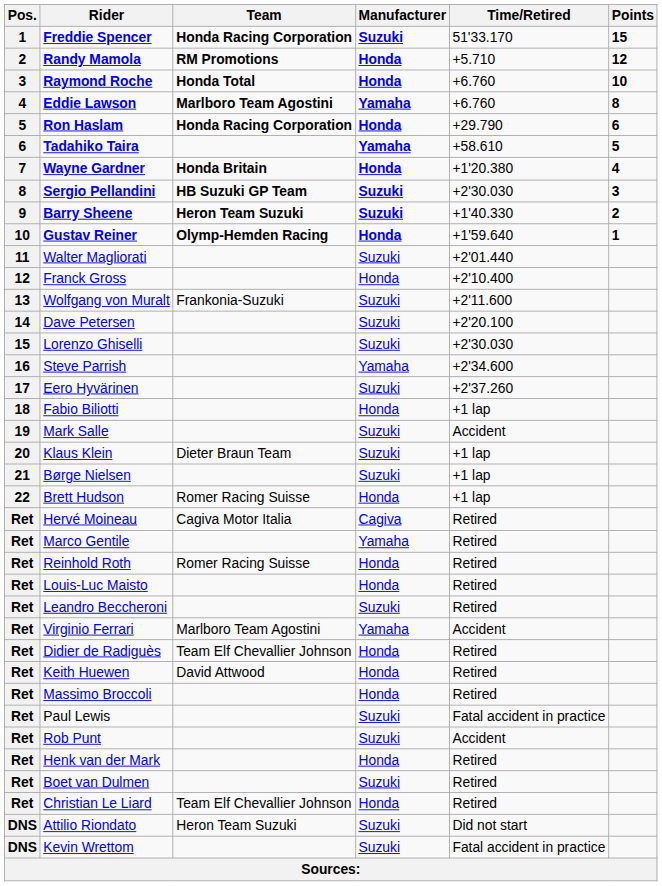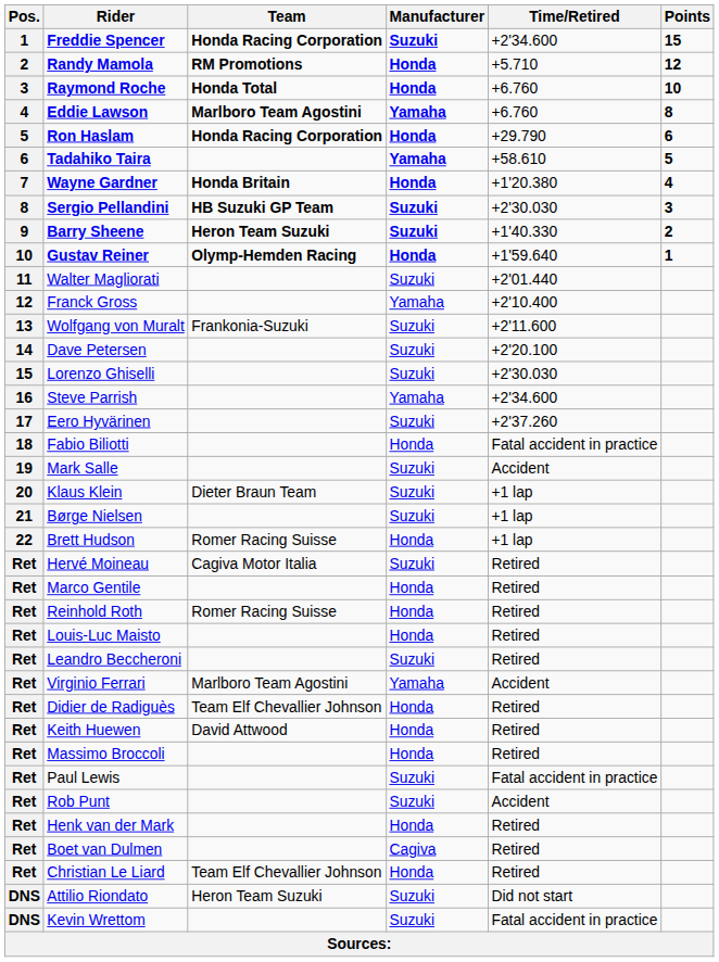Freddie Spencer | Time/Retired: 51'33.170 -> +2'34.600
Franck Gross | Manufacturer: Honda -> Yamaha
Fabio Biliotti | Time/Retired: +1 lap -> Fatal accident in practice
Hervé Moineau | Manufacturer: Cagiva -> Suzuki
Marco Gentile | Manufacturer: Yamaha -> Honda
Boet van Dulmen | Manufacturer: Suzuki -> Cagiva
